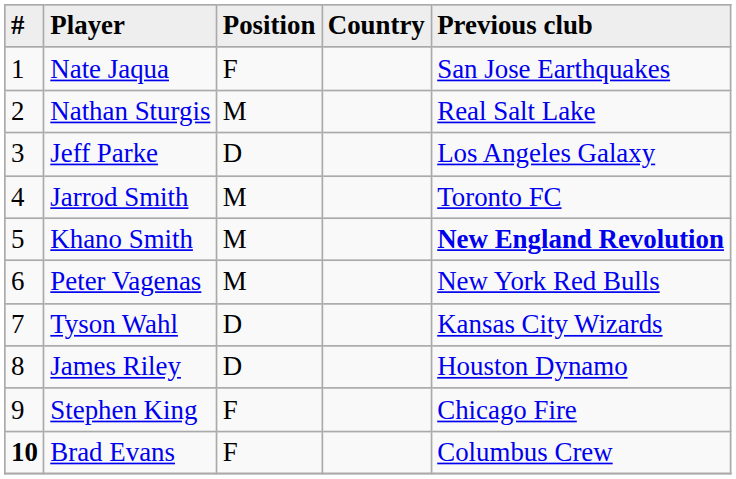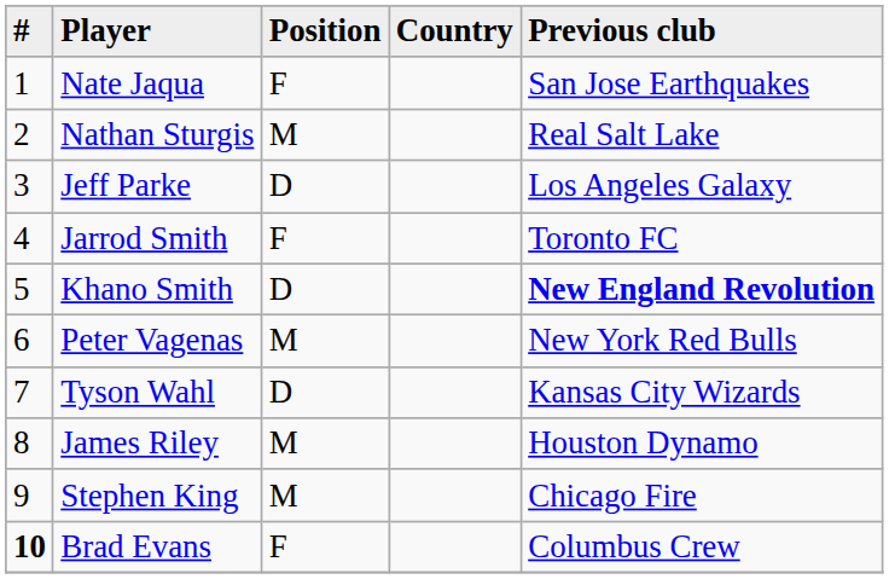Jarrod Smith | Position: M -> F
Khano Smith | Position: M -> D
James Riley | Position: D -> M
Stephen King | Position: F -> M
